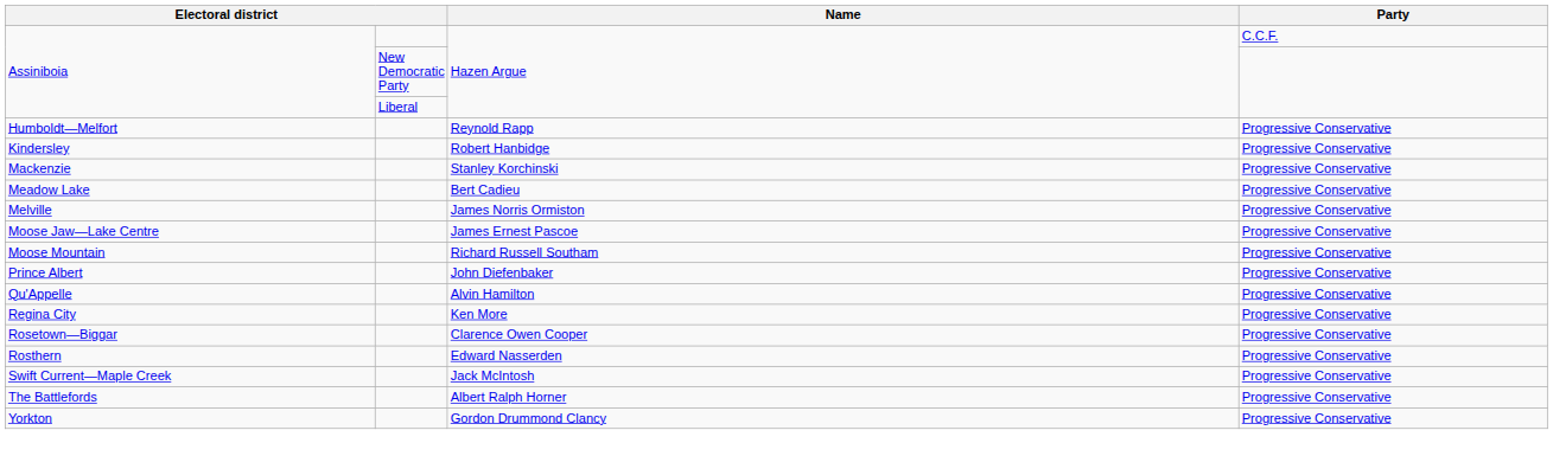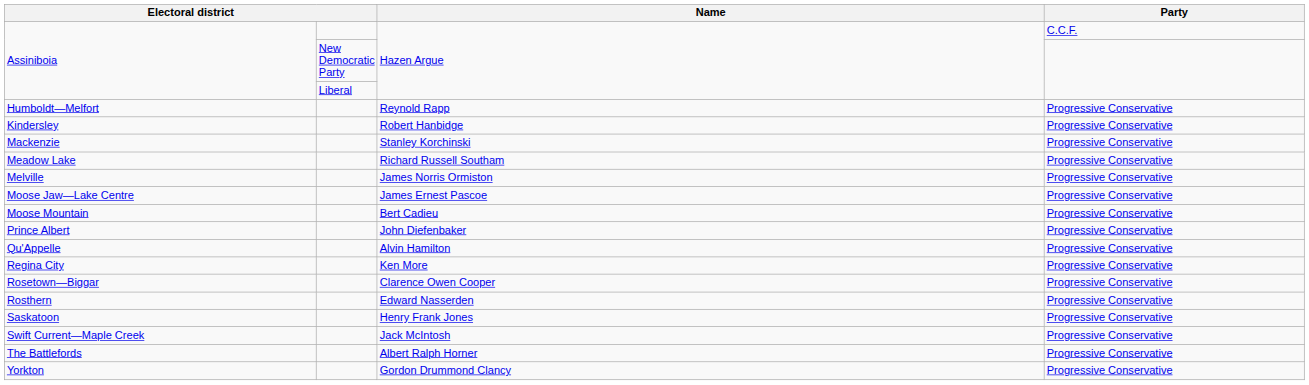Meadow Lake | Name: Bert Cadieu -> Richard Russell Southam
Moose Mountain | Name: Richard Russell Southam -> Bert Cadieu
+ row: Saskatoon | Henry Frank Jones | Progressive Conservative
